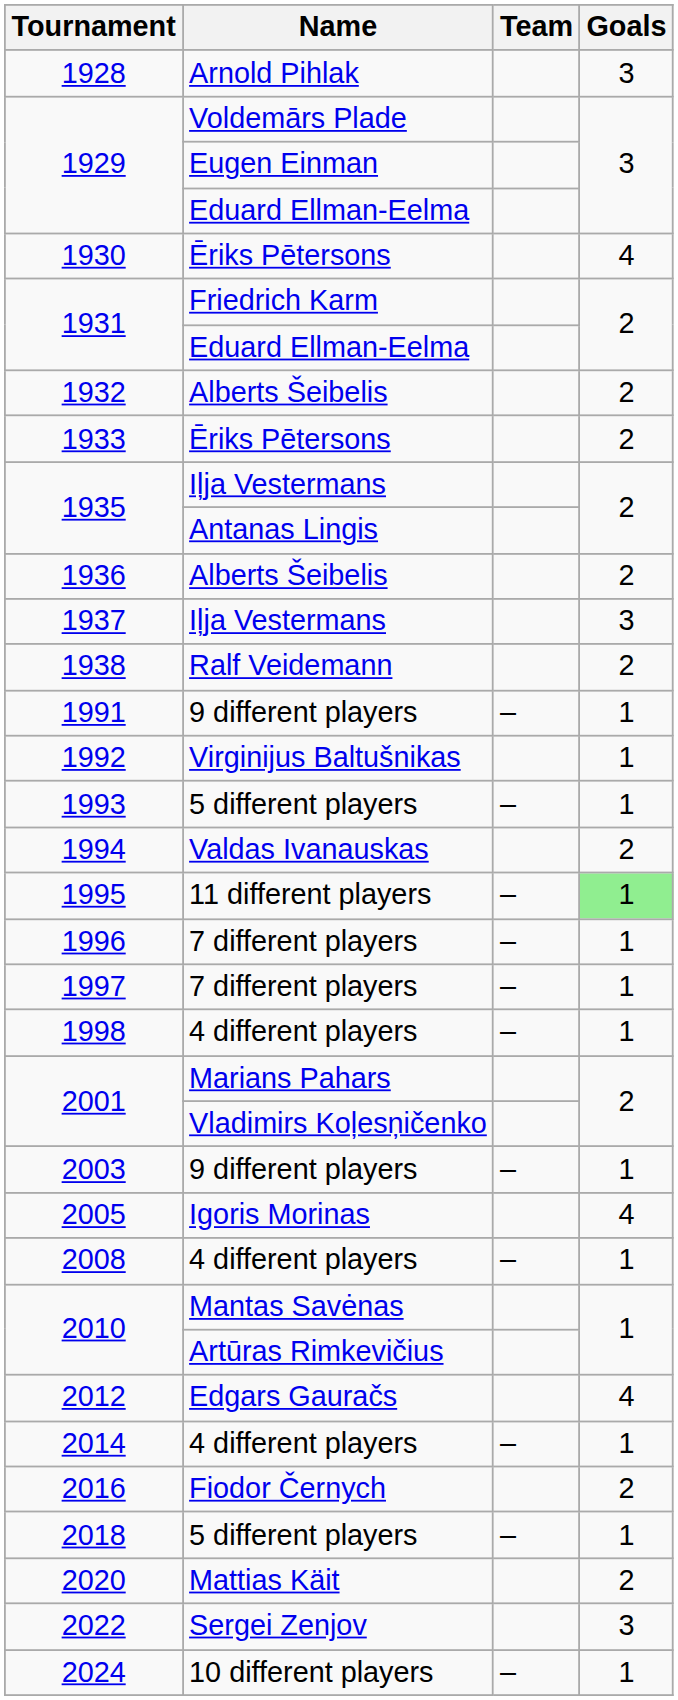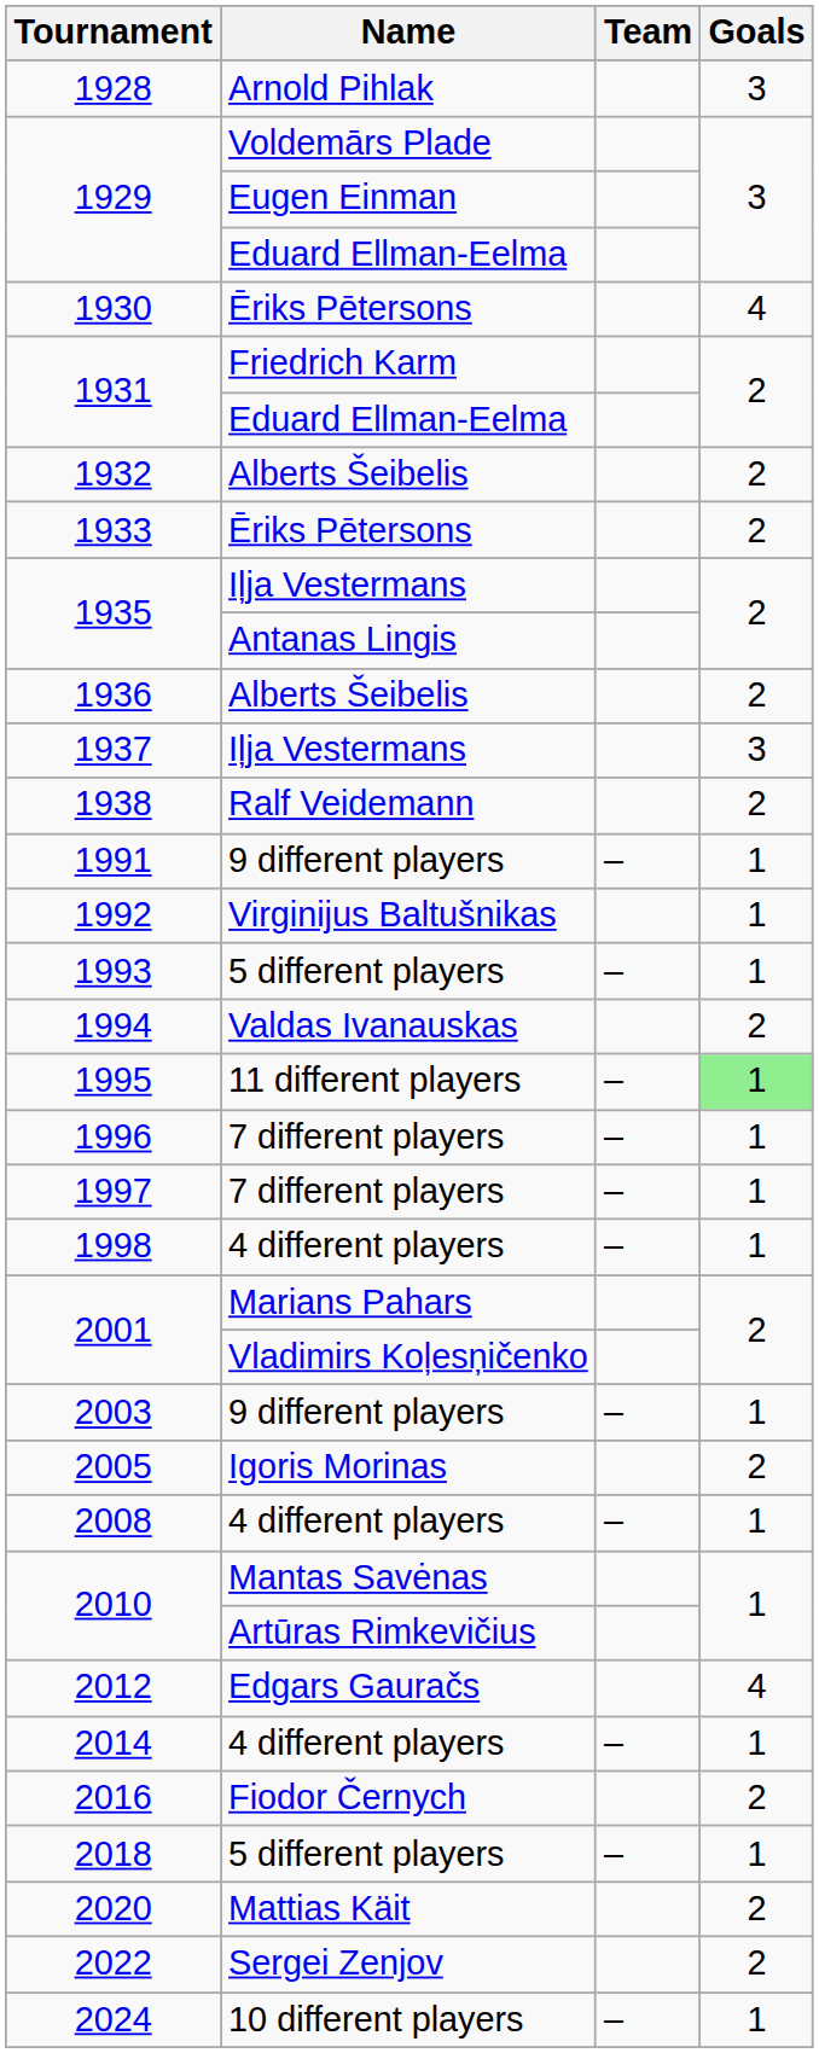2005 | Goals: 4 -> 2
2022 | Goals: 3 -> 2
